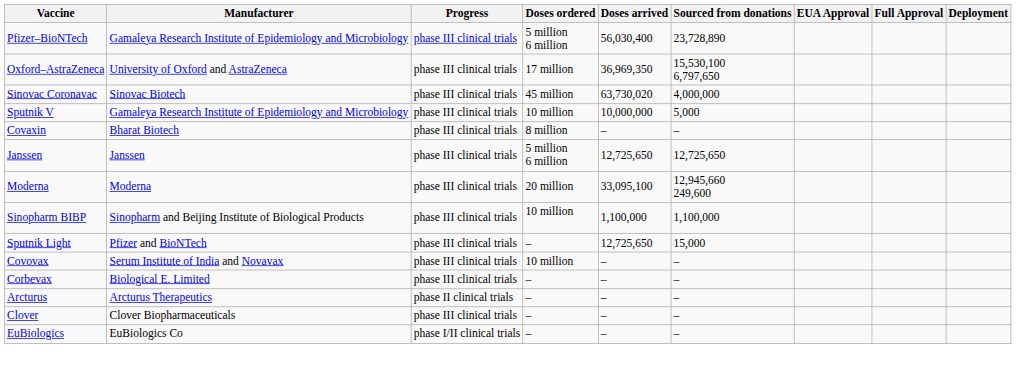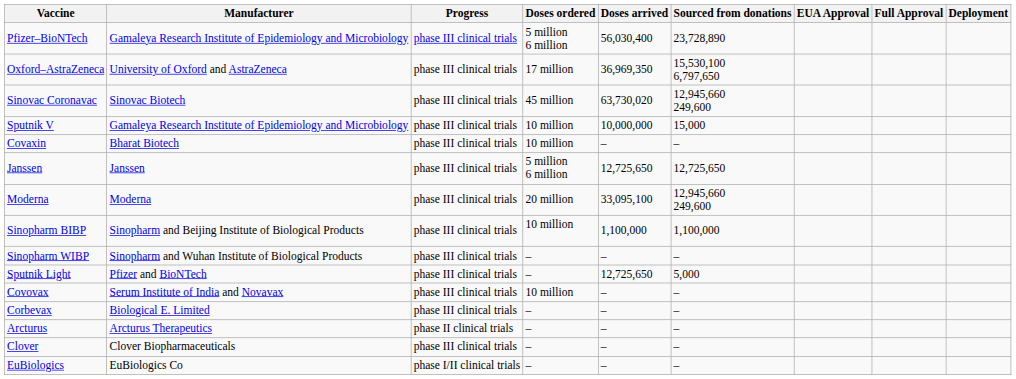Sinovac Coronavac | Sourced from donations: 4,000,000 -> 12,945,660 249,600
Sputnik V | Sourced from donations: 5,000 -> 15,000
Covaxin | Doses ordered: 8 million -> 10 million
+ row: Sinopharm WIBP | Sinopharm and Wuhan Institute of Biological Products | phase III clinical trials | – | – | –
Sputnik Light | Sourced from donations: 15,000 -> 5,000
